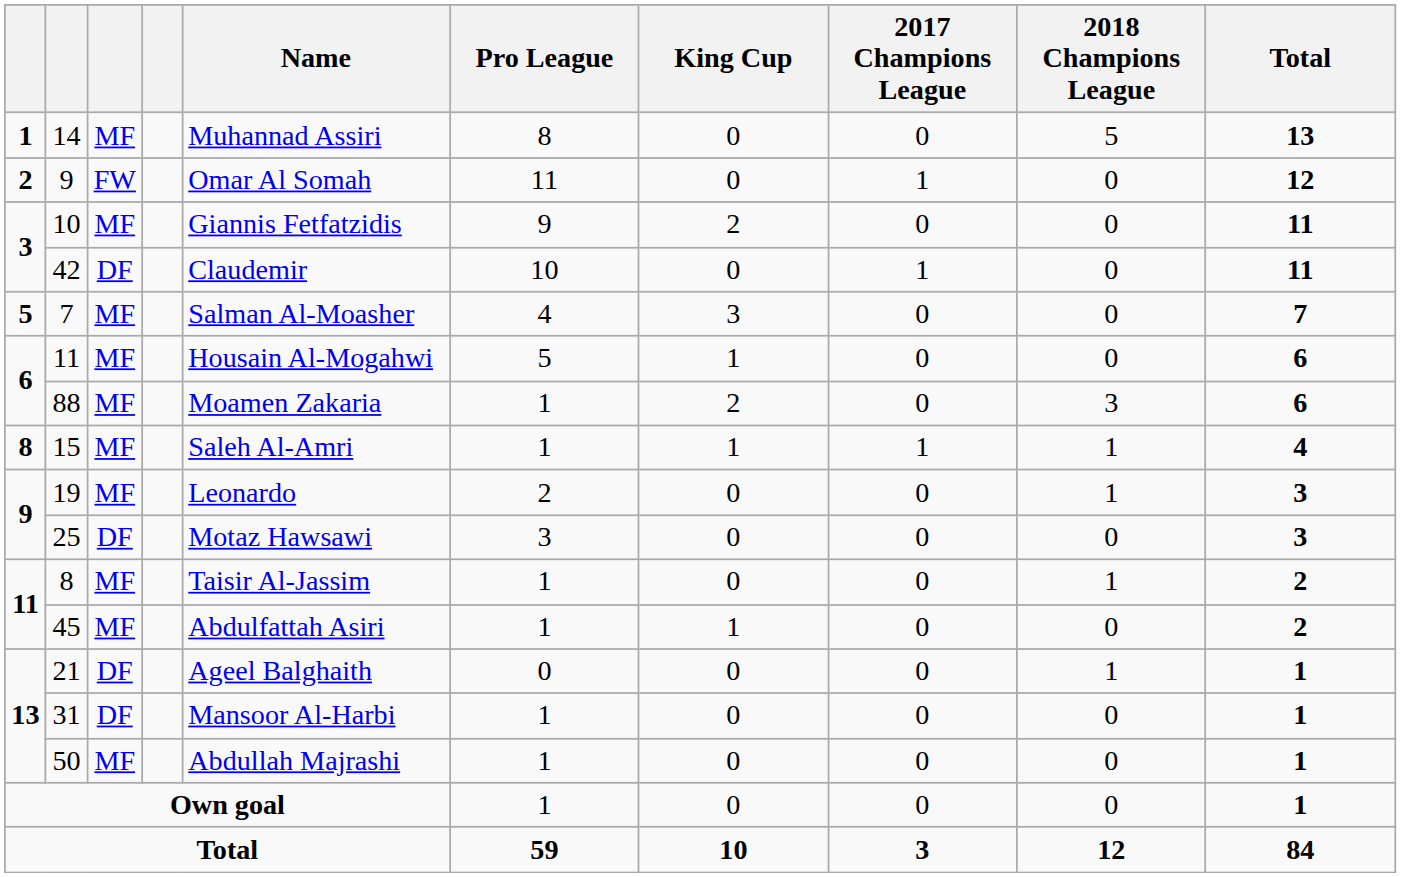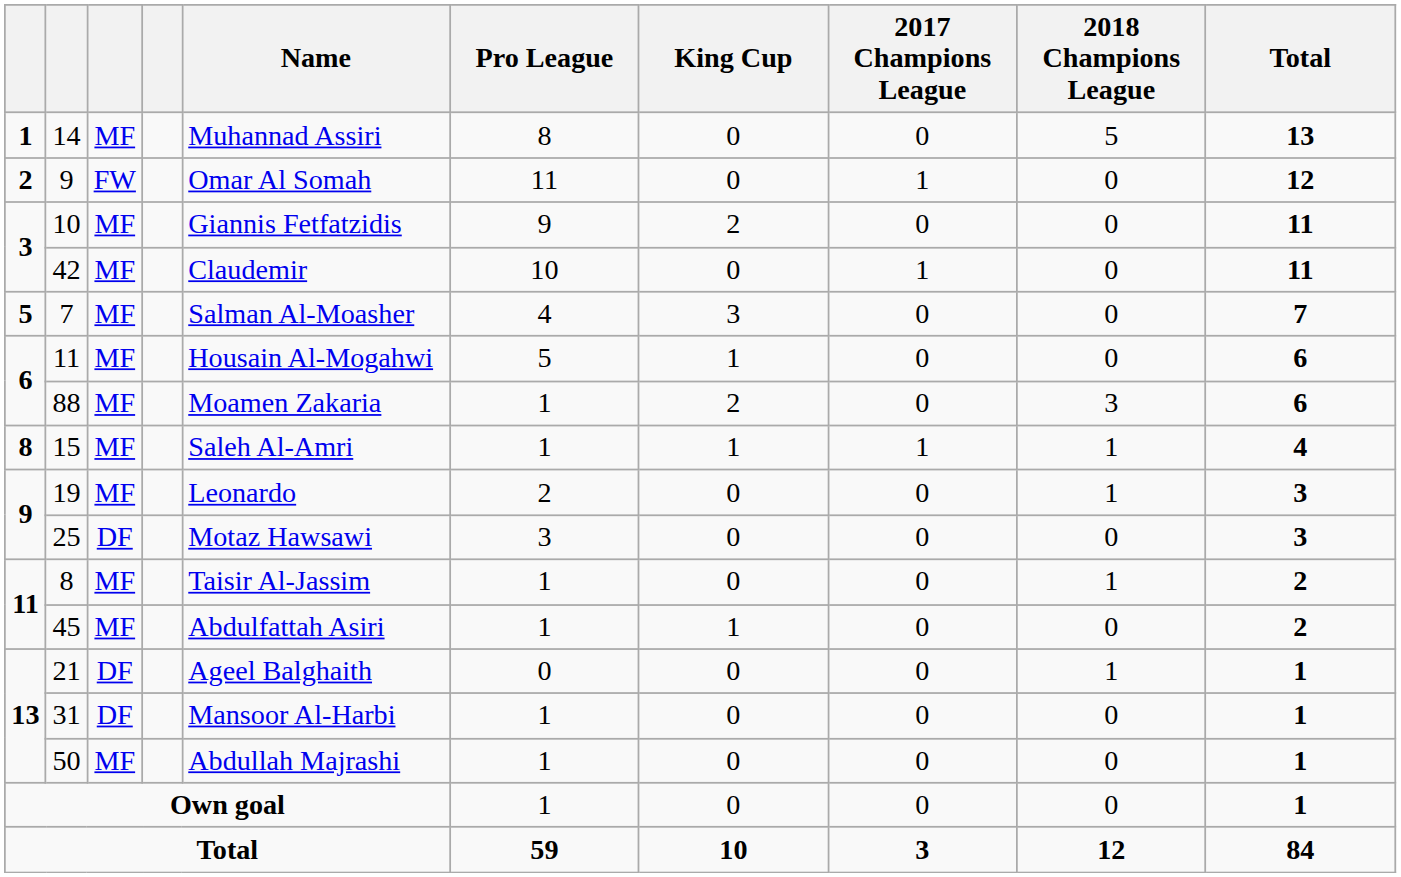42 | column 3: DF -> MF
